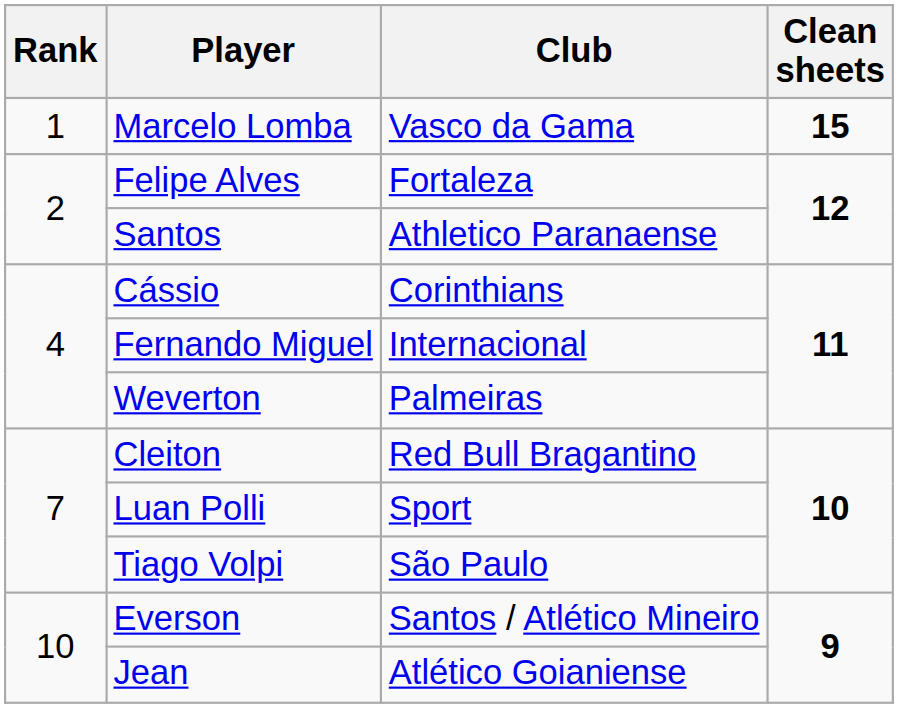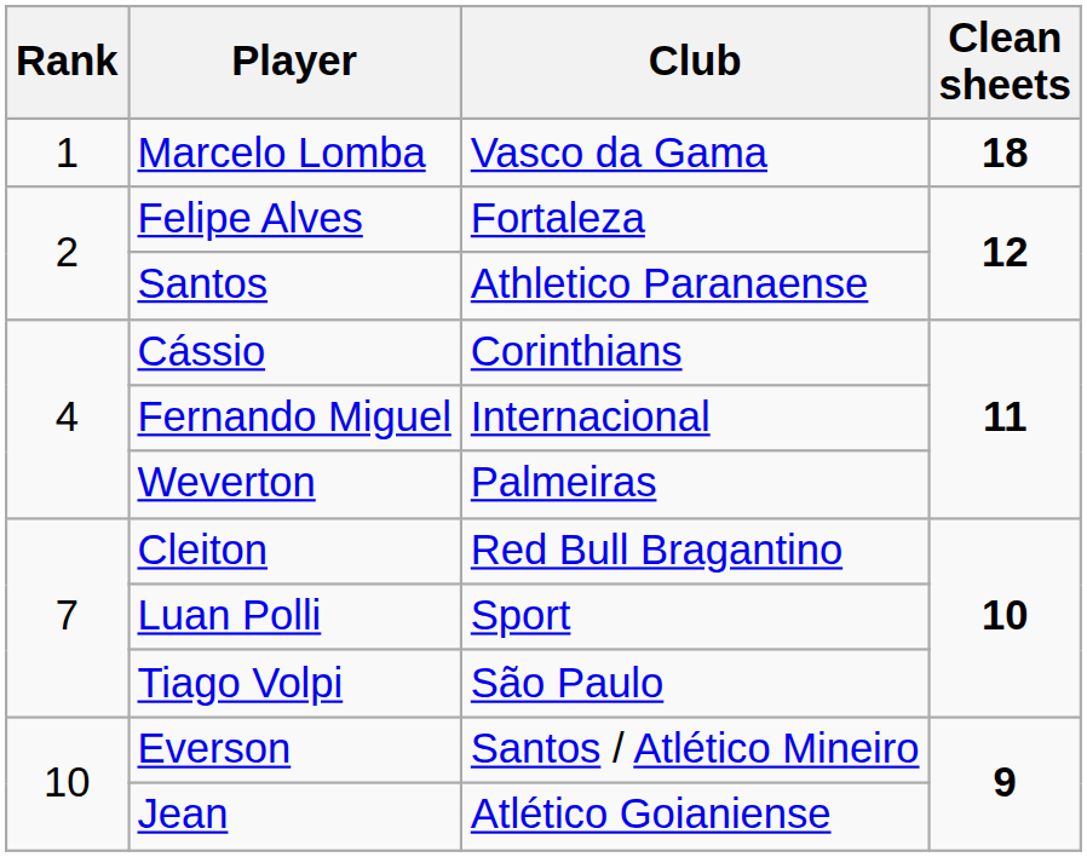Marcelo Lomba | Clean sheets: 15 -> 18
